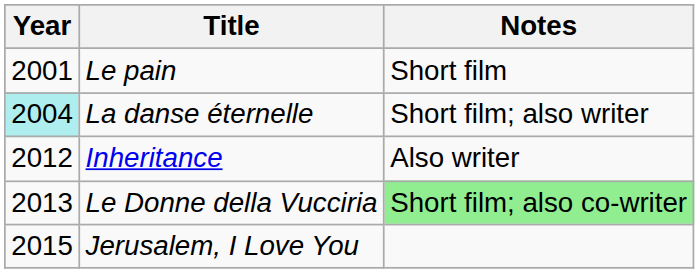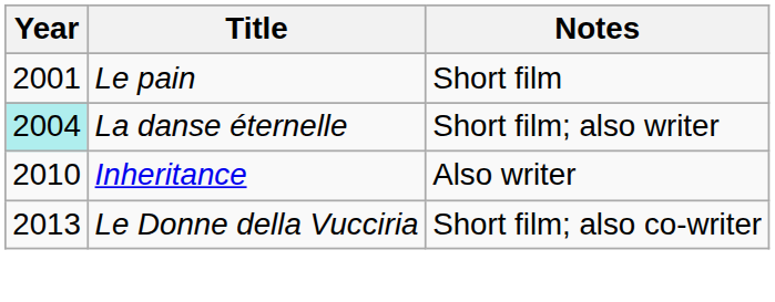Inheritance | Year: 2012 -> 2010
Le Donne della Vucciria | Notes: lightgreen background -> no background
- row: 2015 | Jerusalem, I Love You
